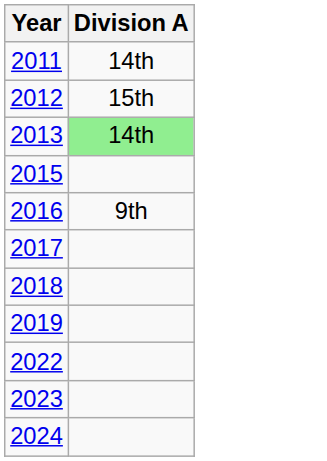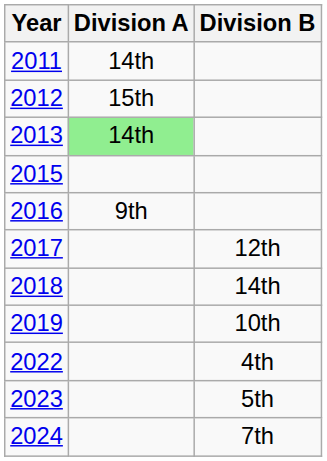+ column: Division B | 12th | 14th | 10th | 4th | 5th | 7th
